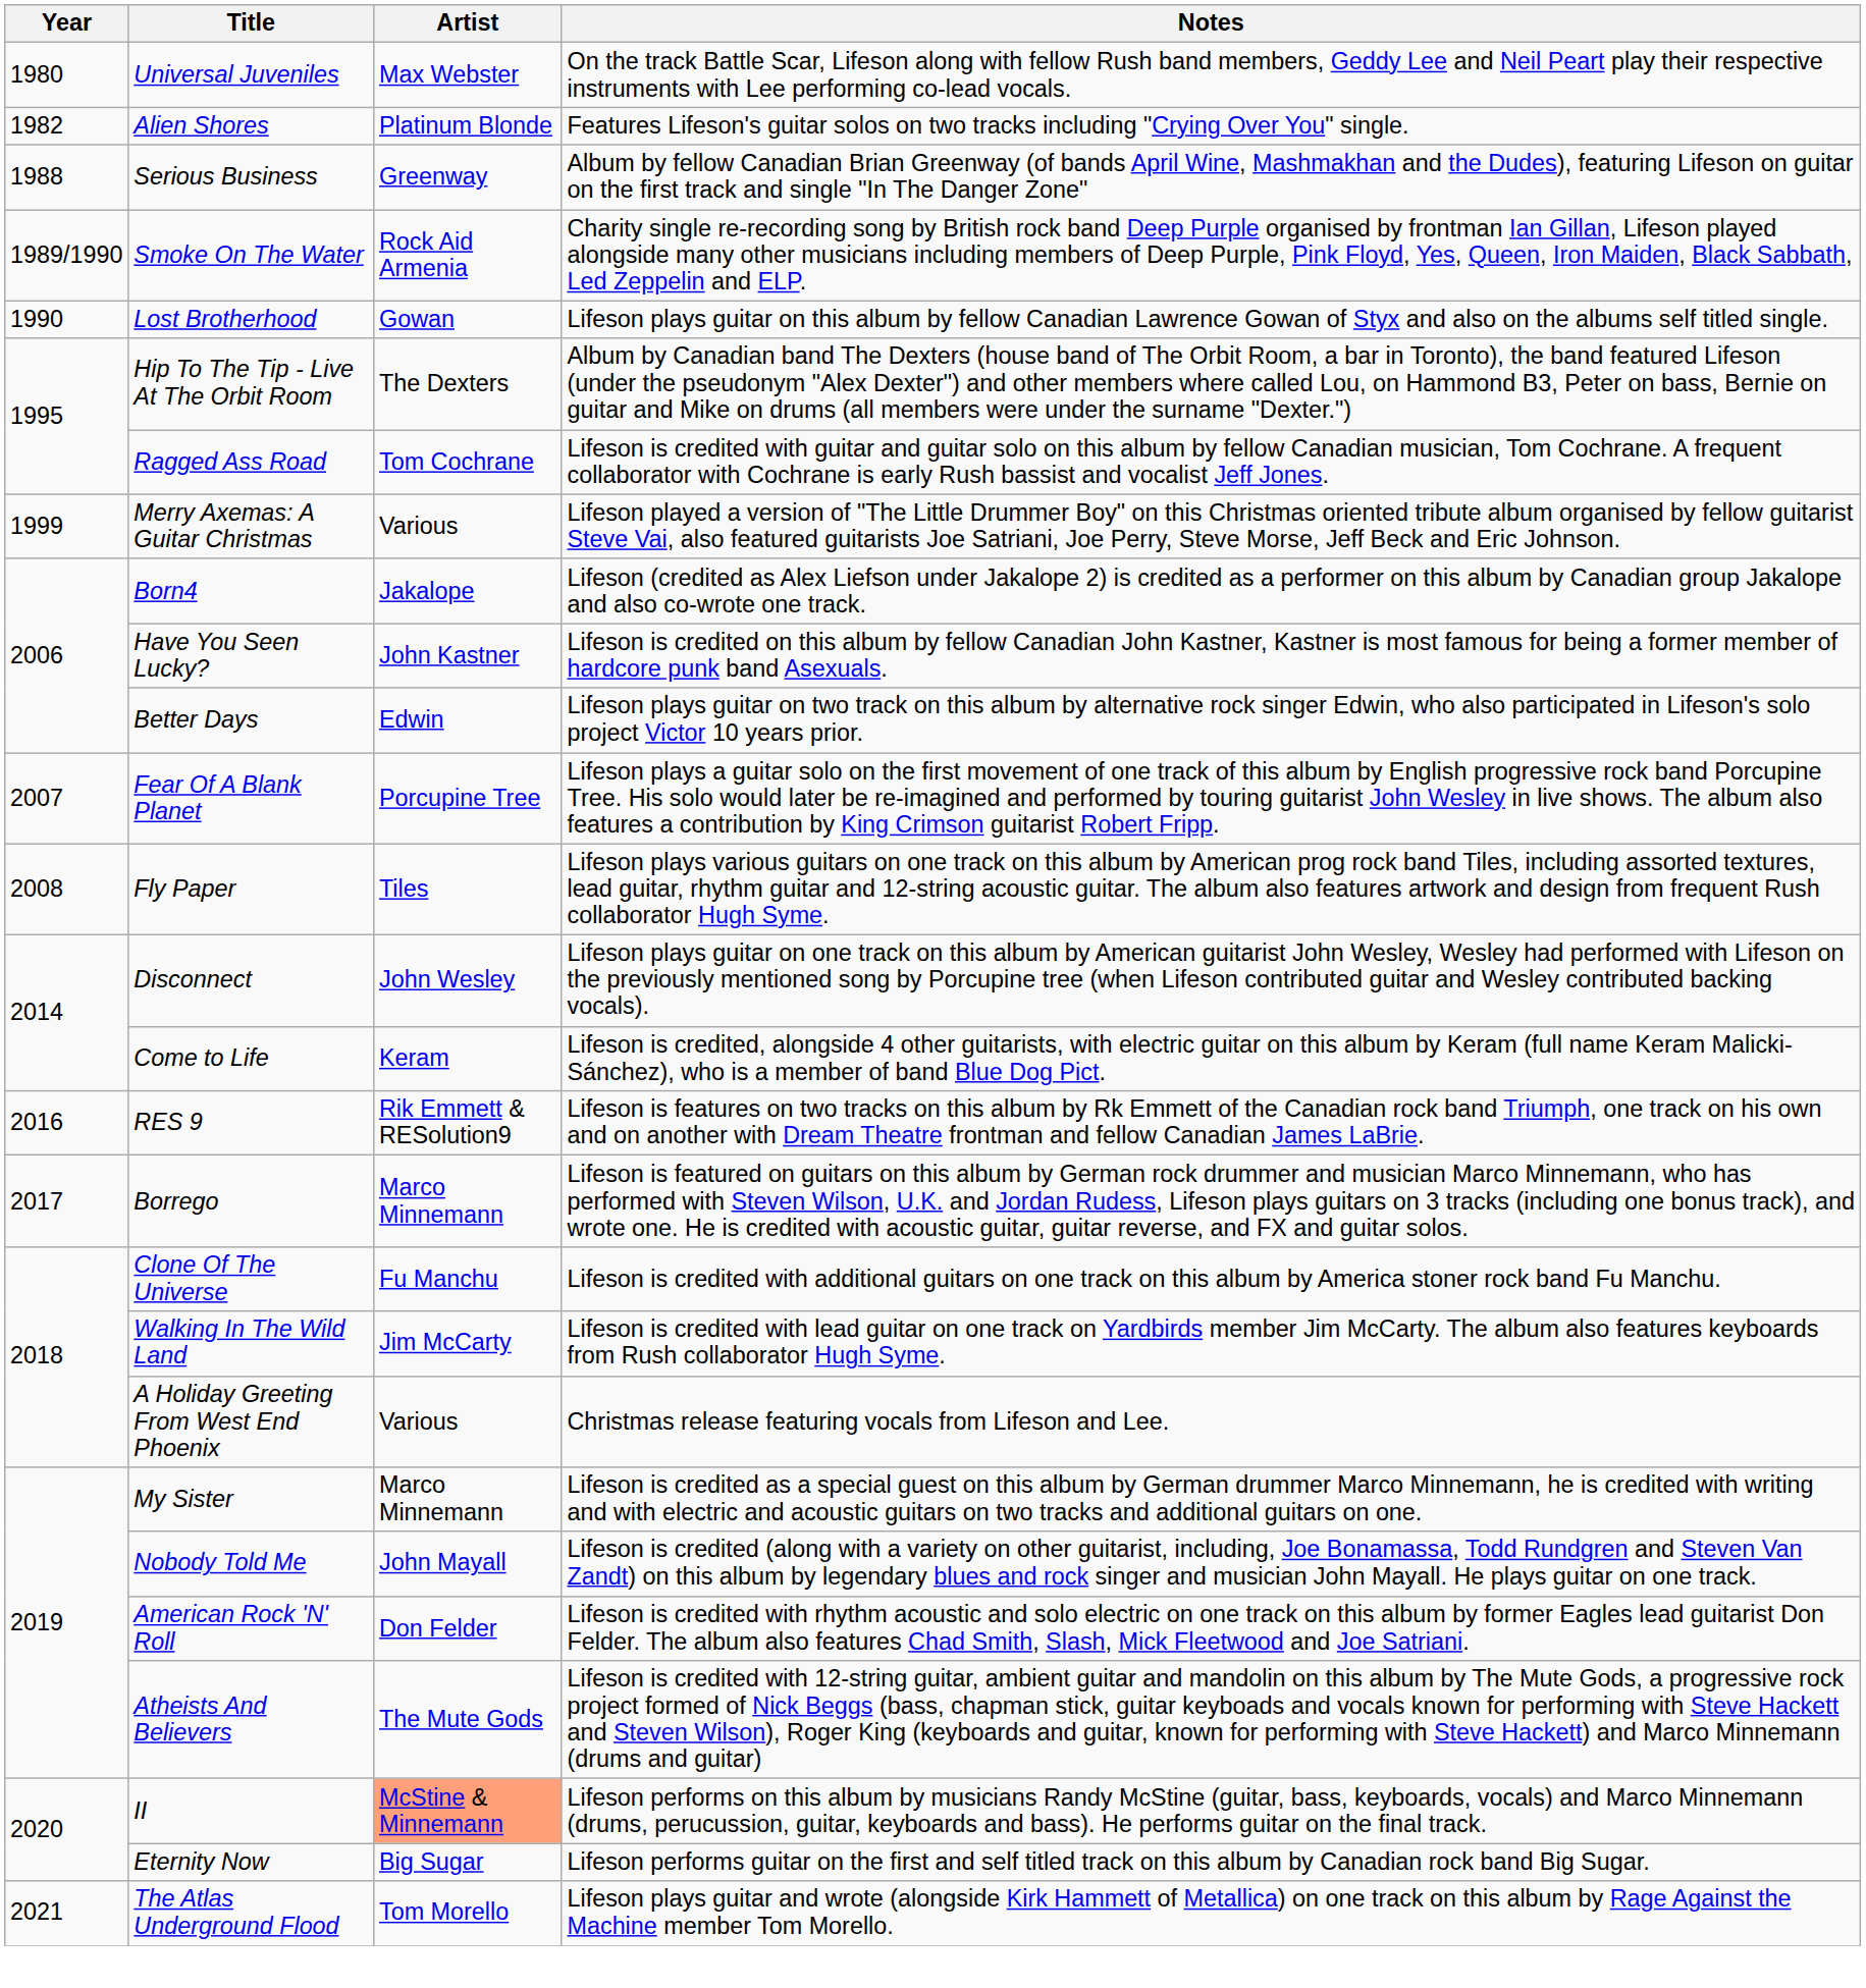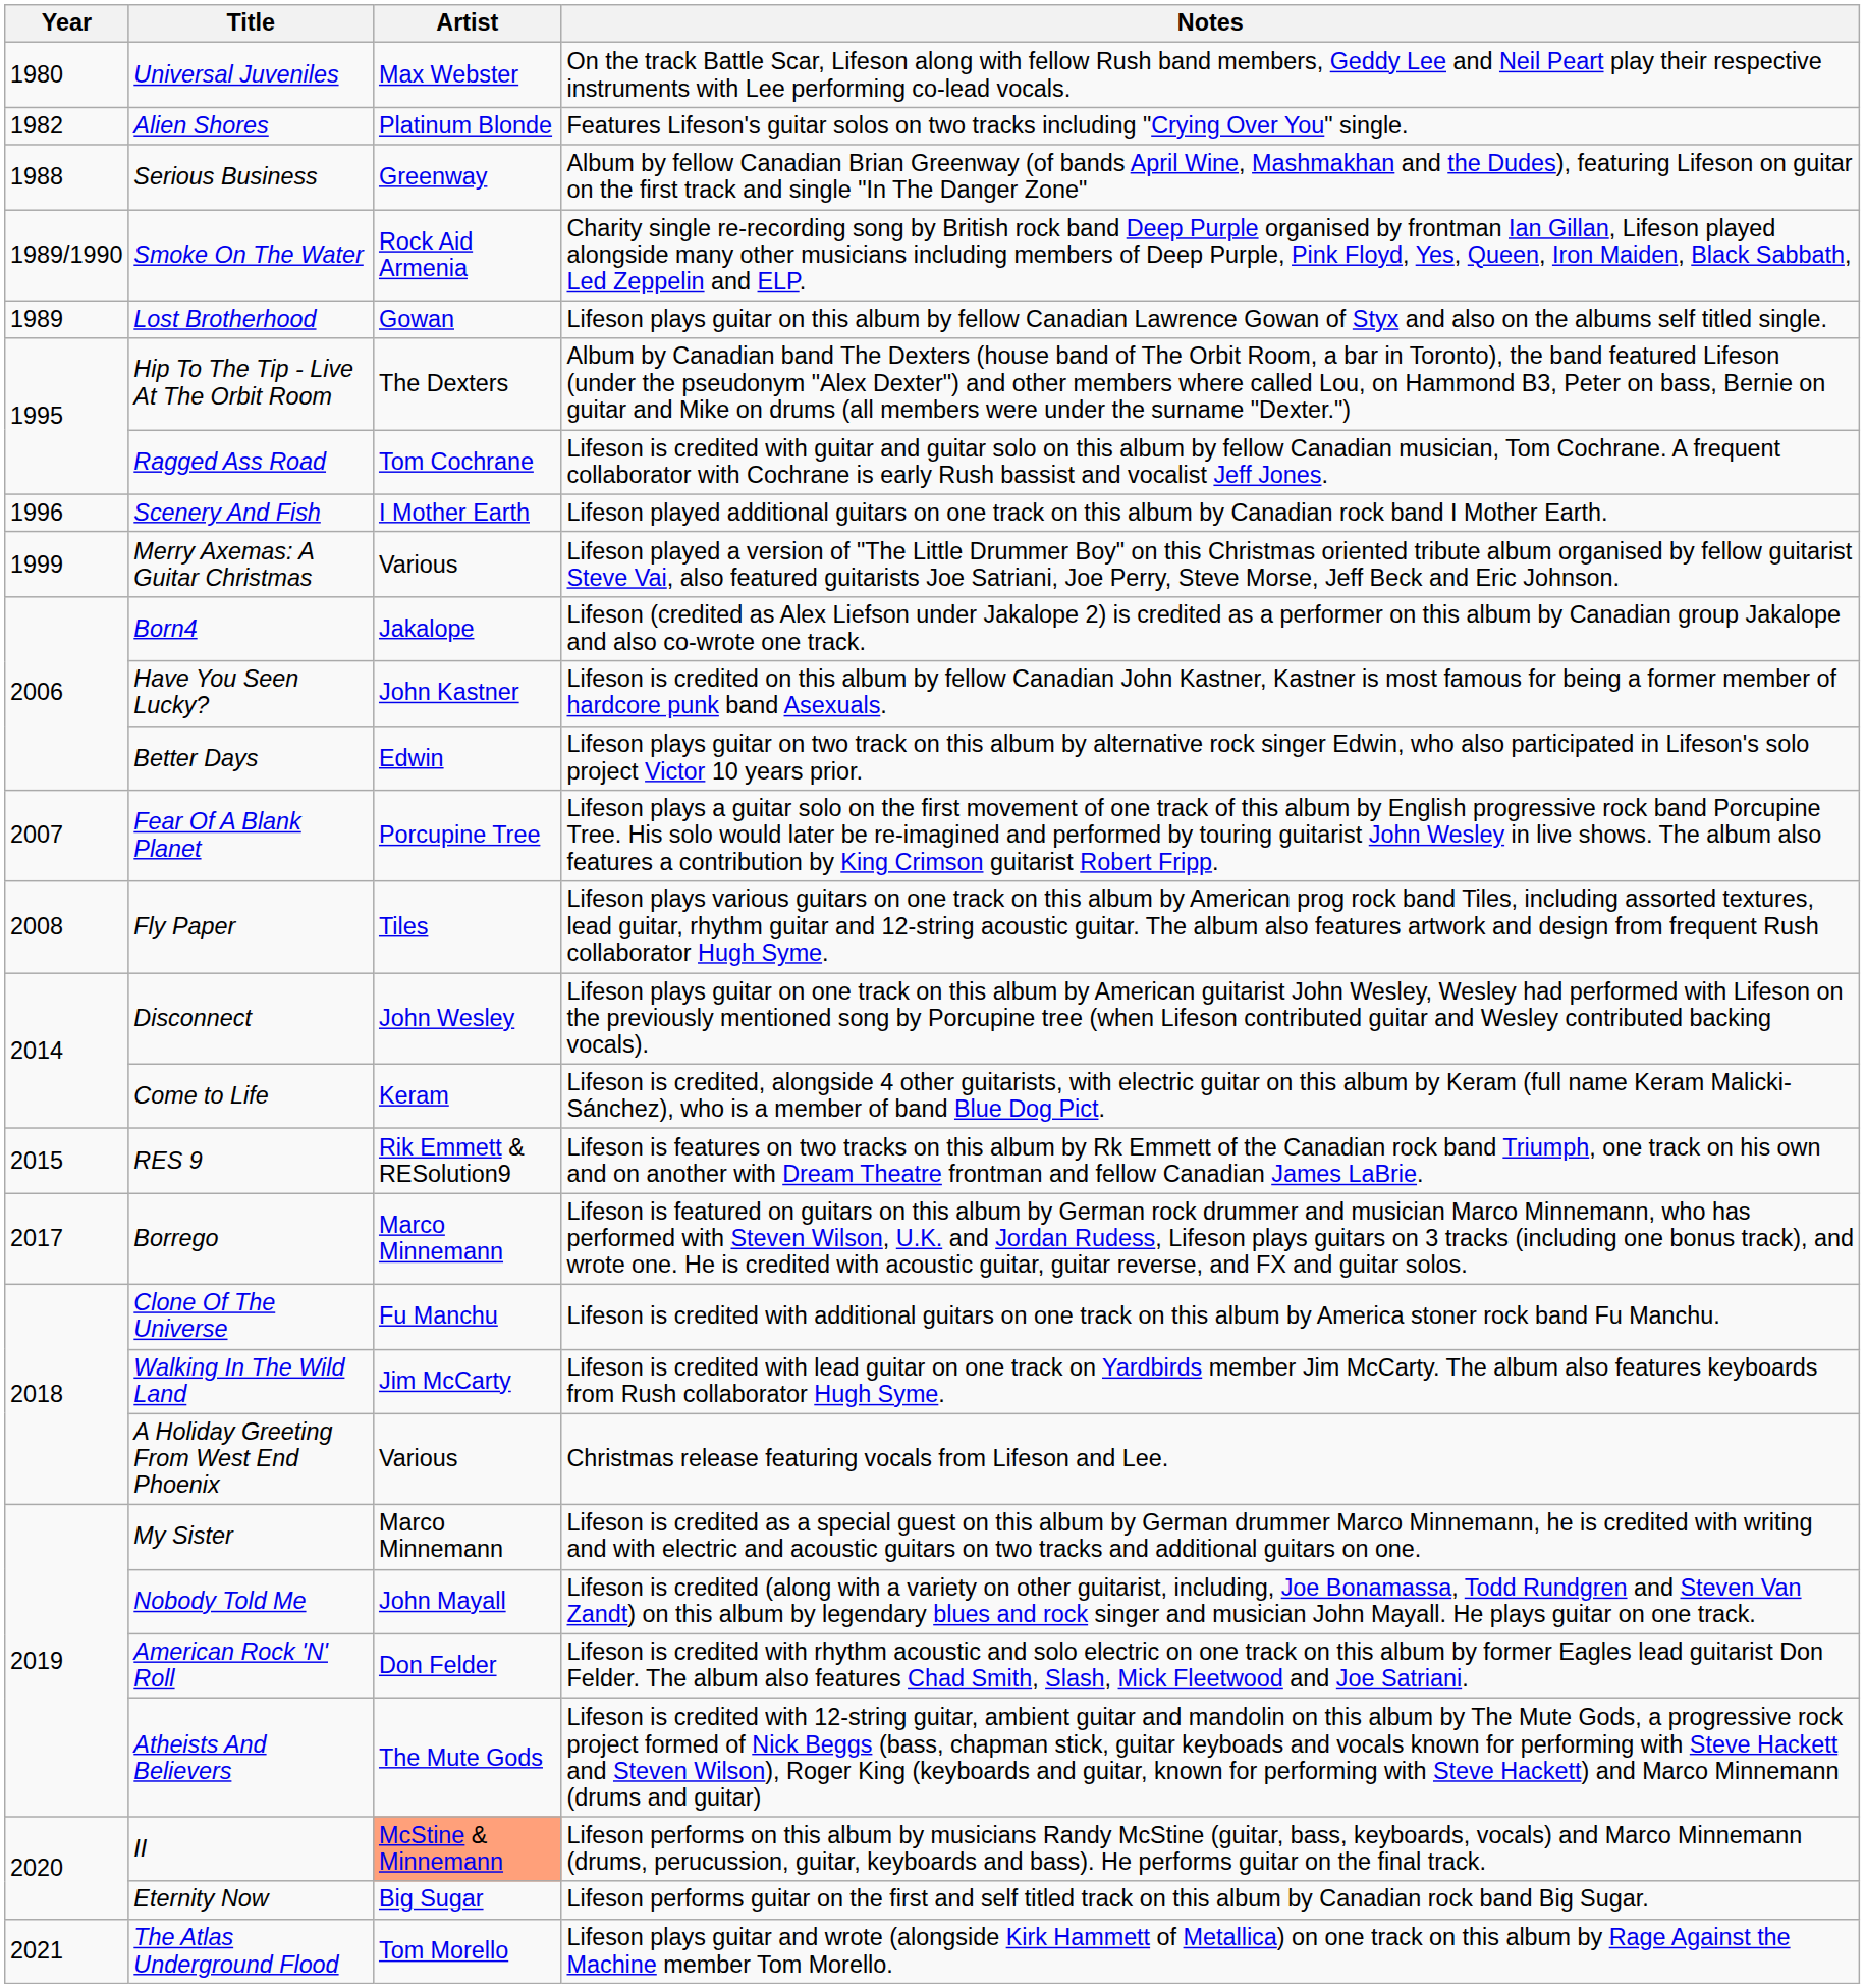Lost Brotherhood | Year: 1990 -> 1989
+ row: 1996 | Scenery And Fish | I Mother Earth | Lifeson played additional guitars on one track on this album by Canadian rock band I Mother Earth.
RES 9 | Year: 2016 -> 2015
